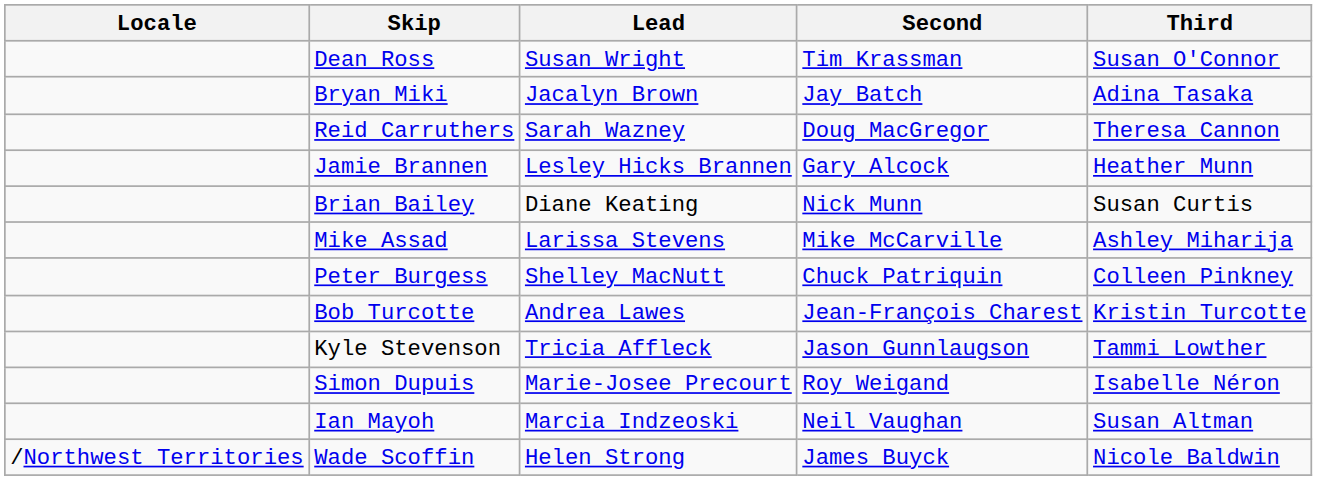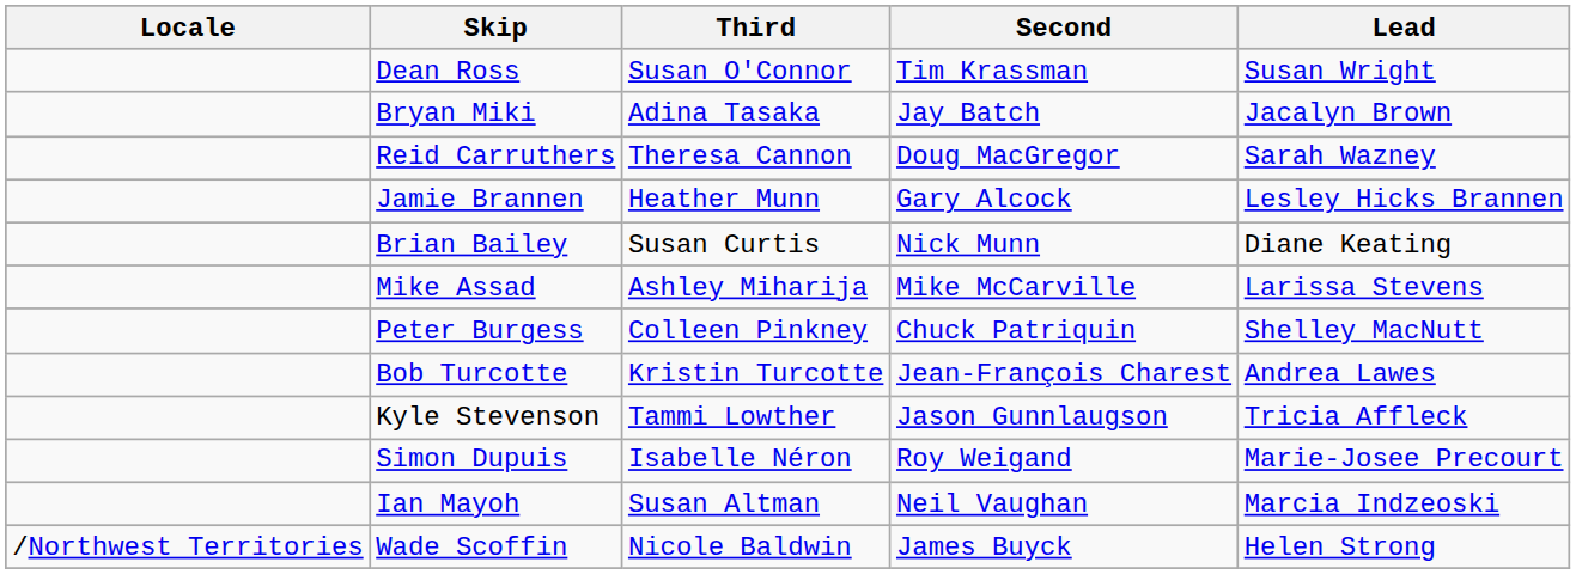columns swapped: Third <-> Lead
